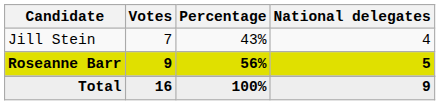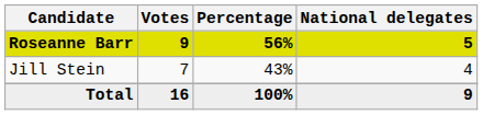rows swapped: Roseanne Barr <-> Jill Stein
